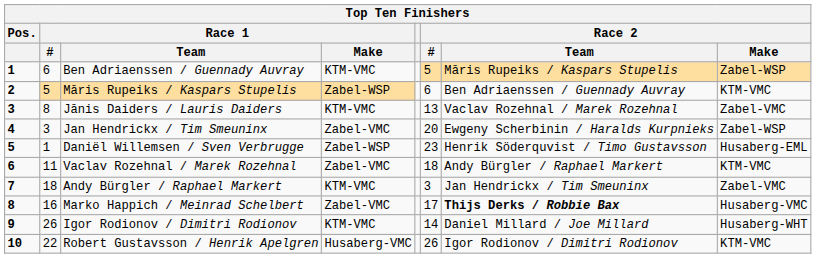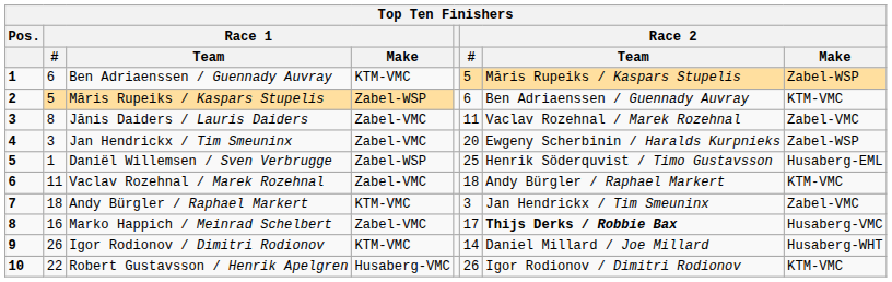Jānis Daiders / Lauris Daiders | Race 1 / Make: KTM-VMC -> Zabel-VMC
Jānis Daiders / Lauris Daiders | Race 2 / #: 13 -> 11
Daniël Willemsen / Sven Verbrugge | Race 2 / #: 23 -> 25
